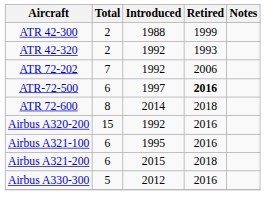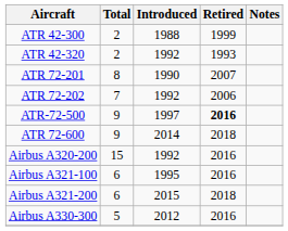+ row: ATR 72-201 | 8 | 1990 | 2007
ATR-72-500 | Total: 6 -> 9
ATR 72-600 | Total: 8 -> 9
